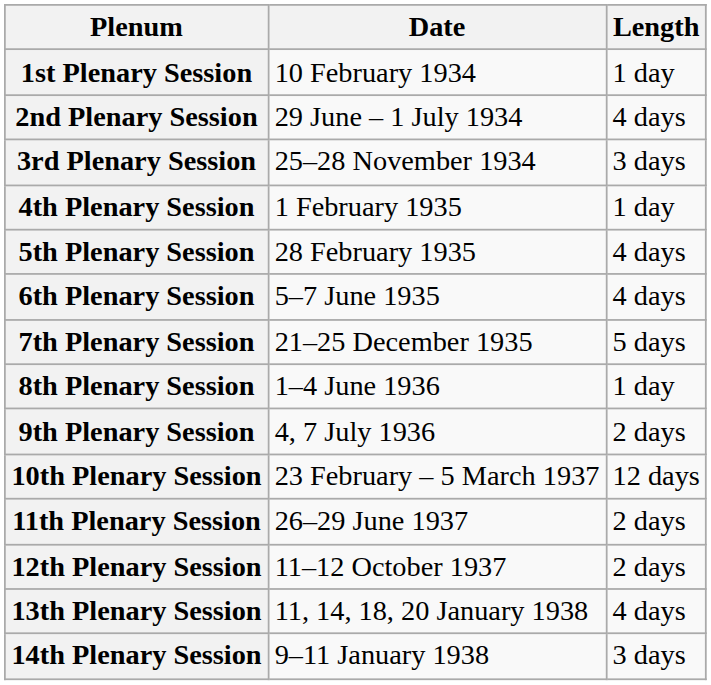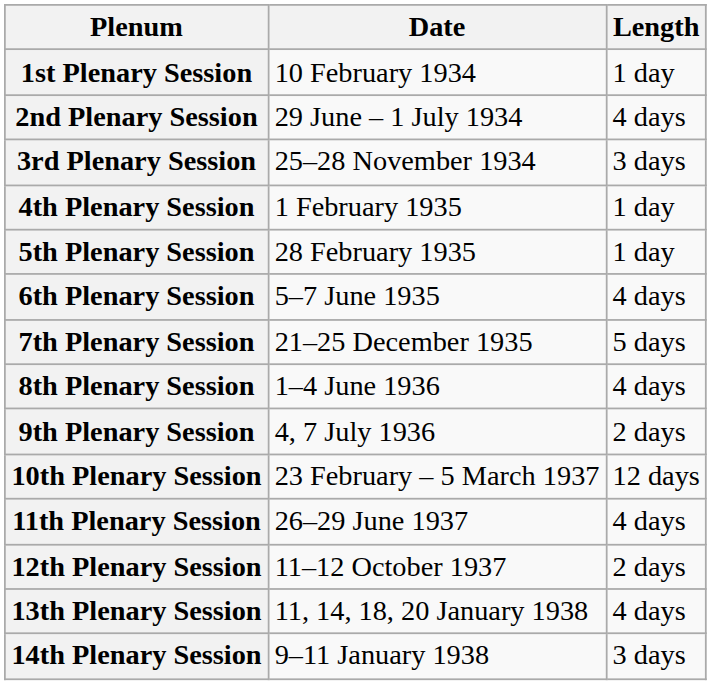5th Plenary Session | Length: 4 days -> 1 day
8th Plenary Session | Length: 1 day -> 4 days
11th Plenary Session | Length: 2 days -> 4 days
